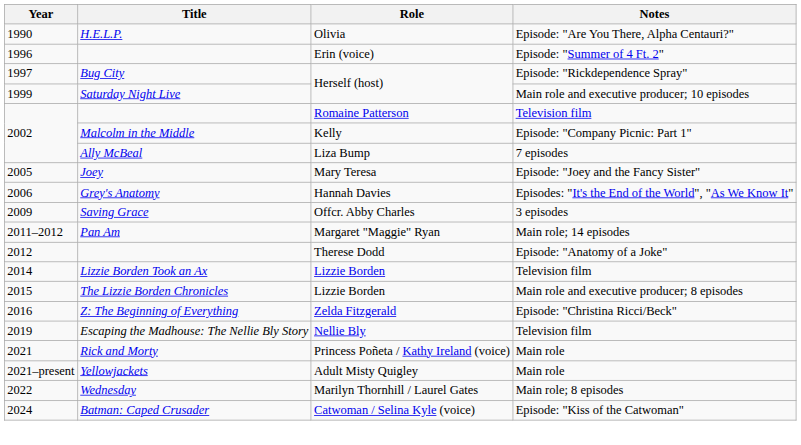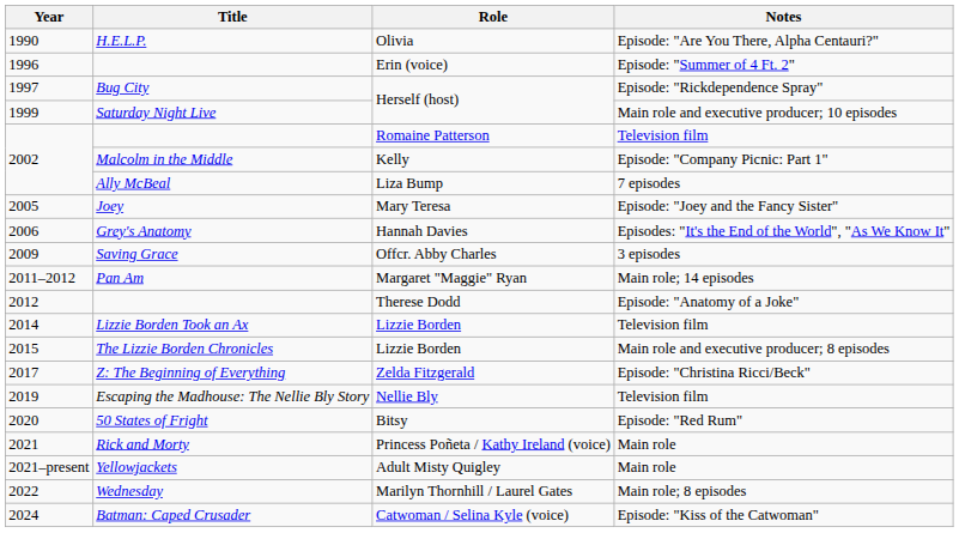Z: The Beginning of Everything | Year: 2016 -> 2017
+ row: 2020 | 50 States of Fright | Bitsy | Episode: "Red Rum"
